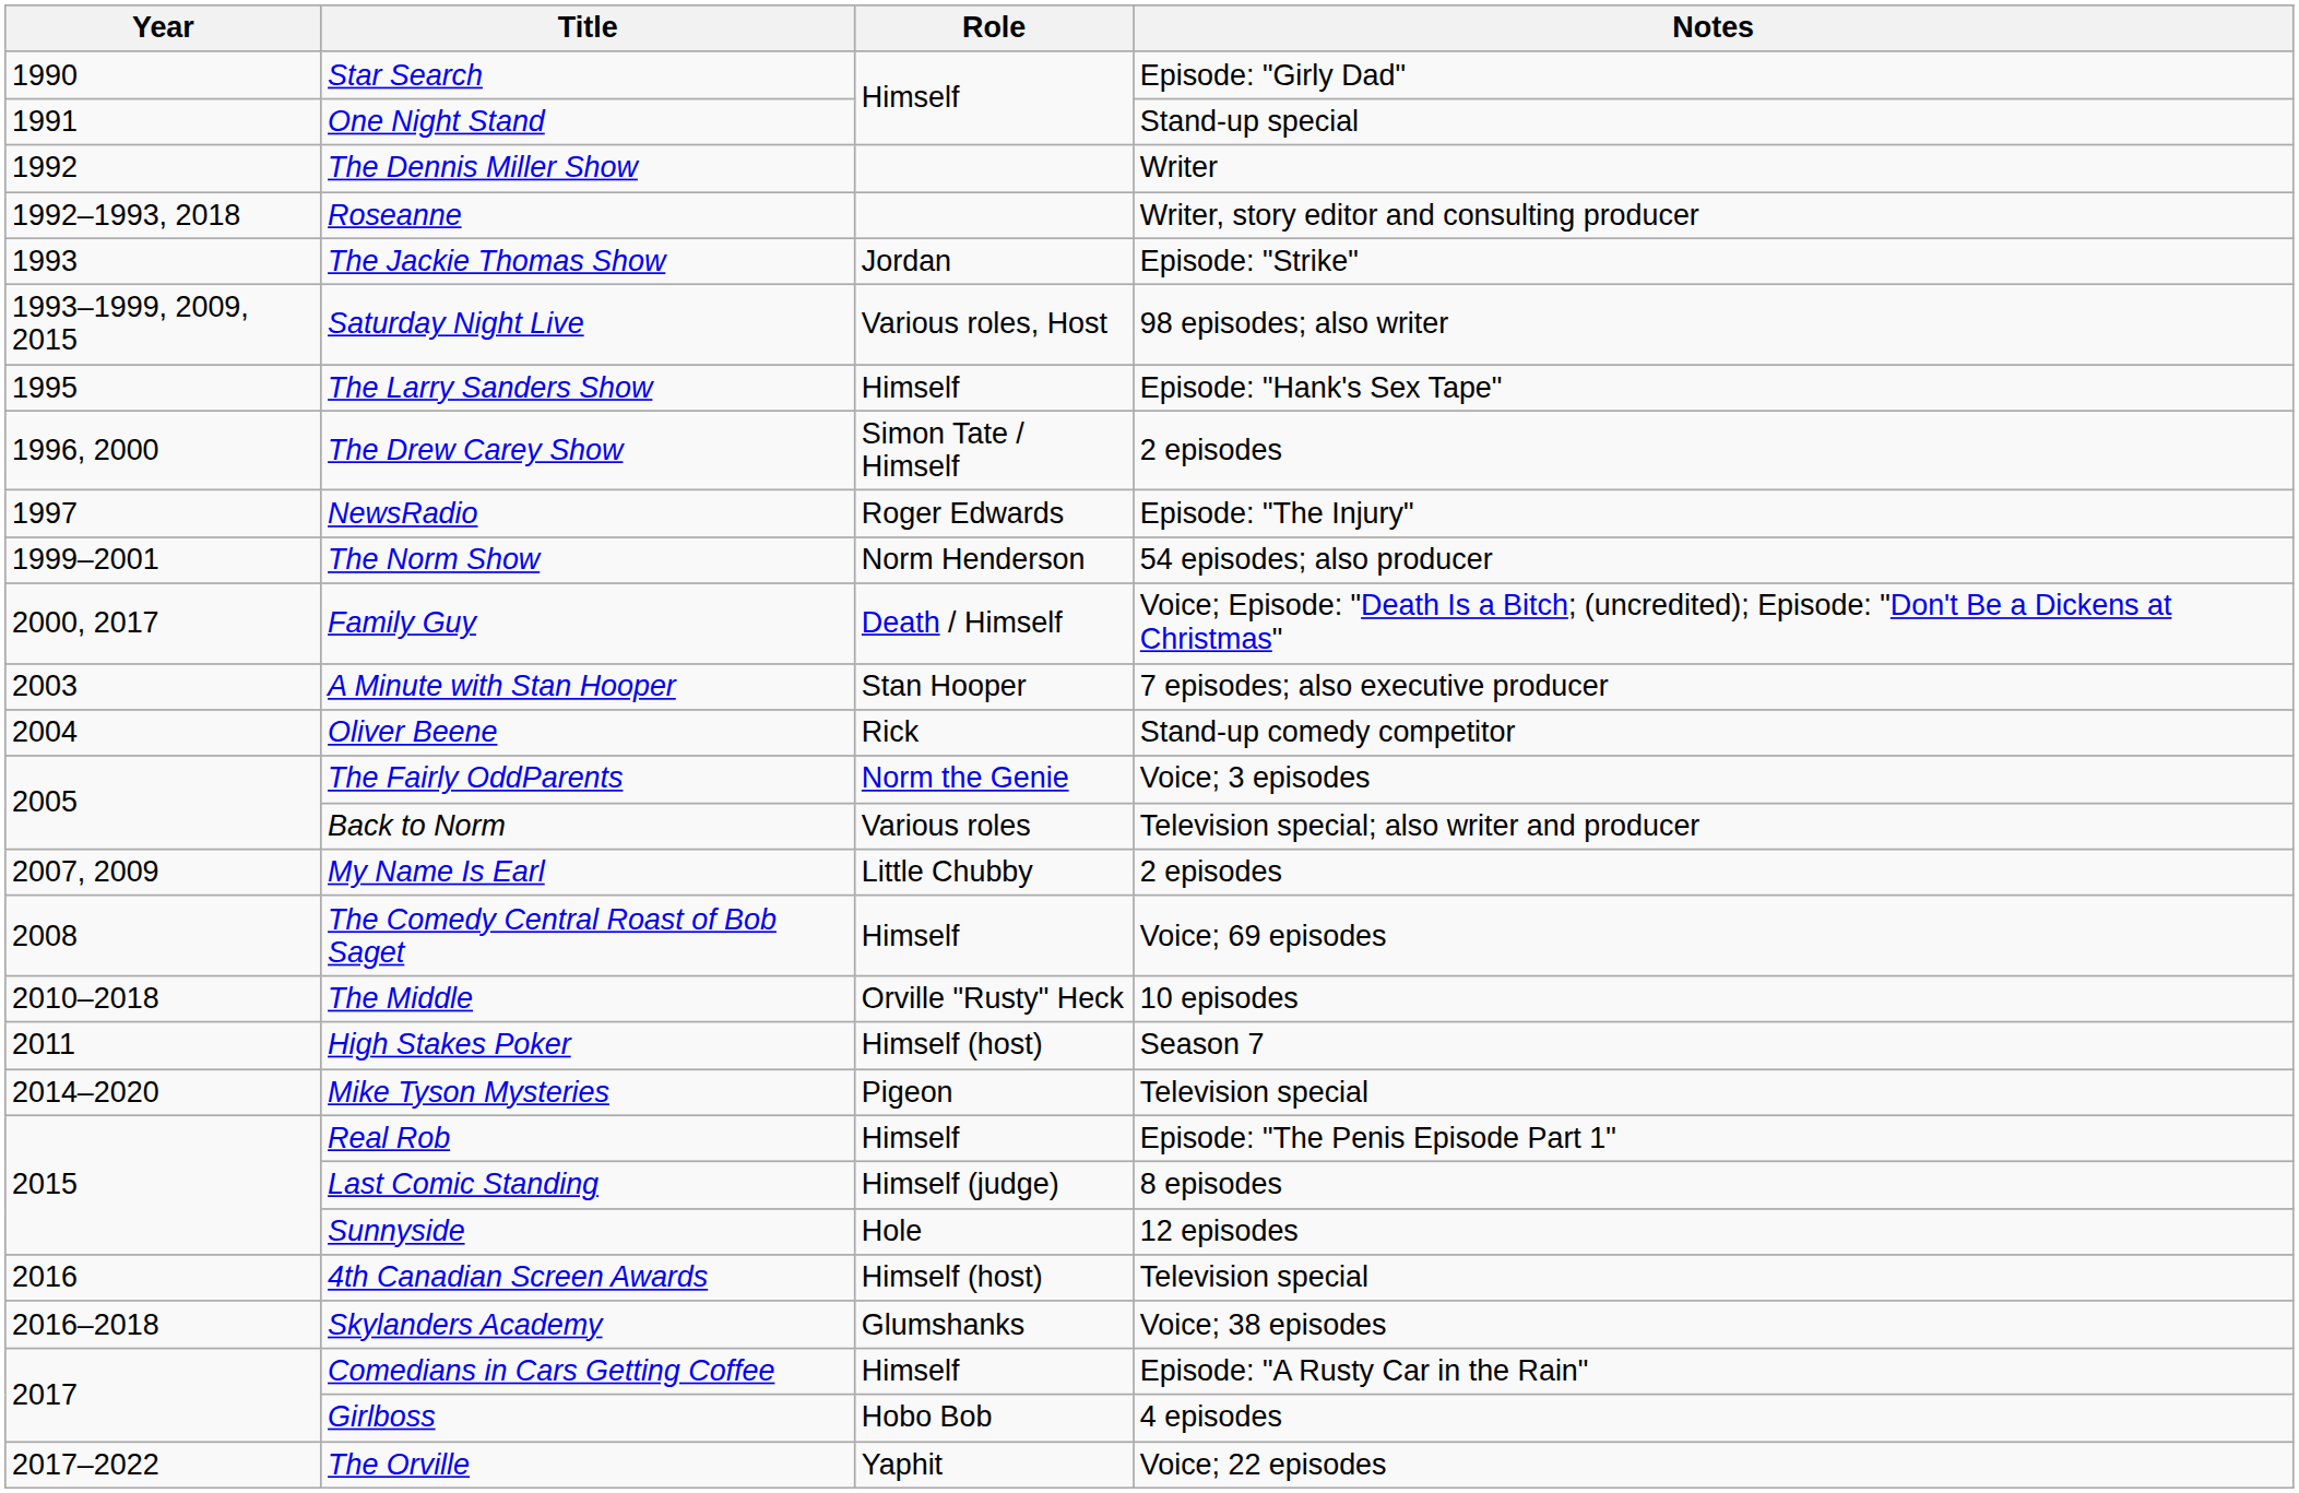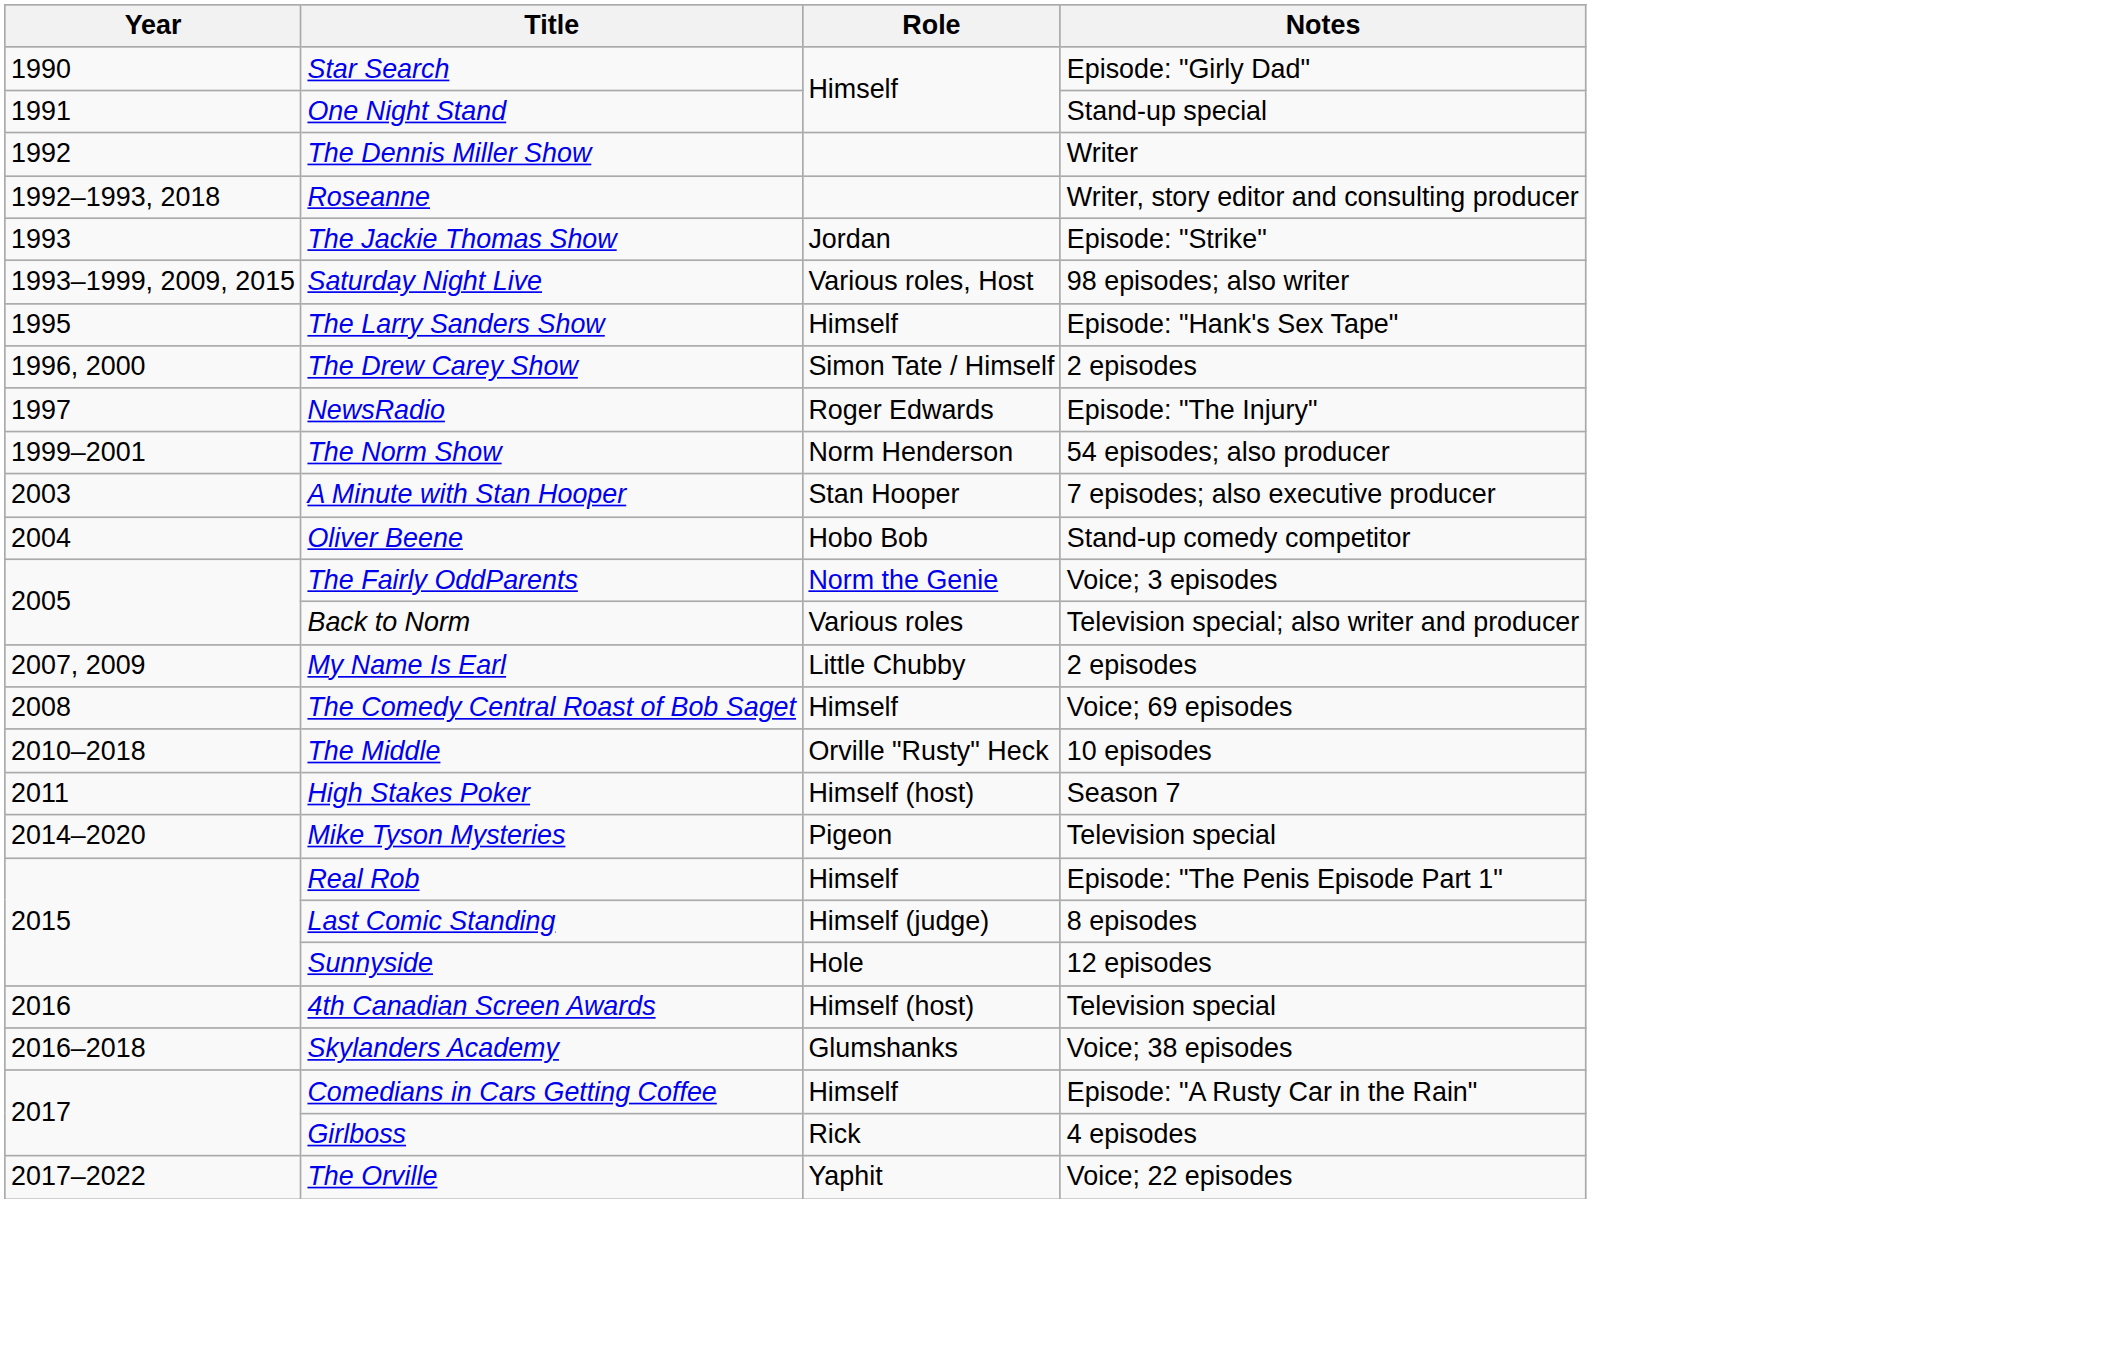- row: 2000, 2017 | Family Guy | Death / Himself | Voice; Episode: "Death Is a Bitch; (uncredited); Episode: "Don't Be a Dickens at Christmas"
Oliver Beene | Role: Rick -> Hobo Bob
Girlboss | Role: Hobo Bob -> Rick
